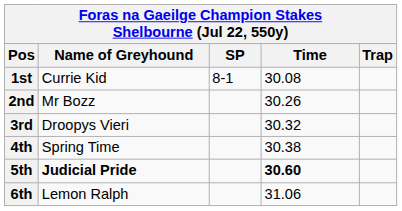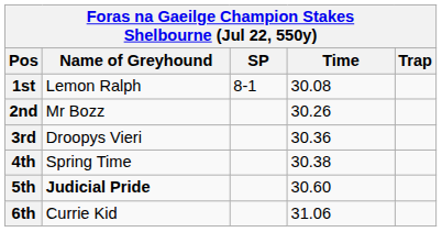1st | Name of Greyhound: Currie Kid -> Lemon Ralph
3rd | Time: 30.32 -> 30.36
5th | Time: bold -> normal
6th | Name of Greyhound: Lemon Ralph -> Currie Kid
